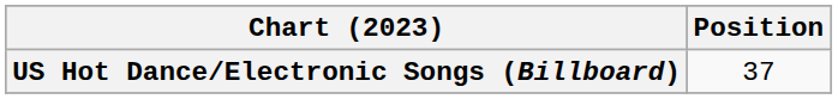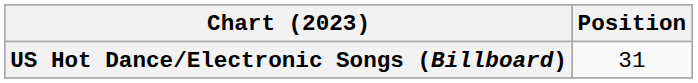US Hot Dance/Electronic Songs (Billboard) | Position: 37 -> 31
